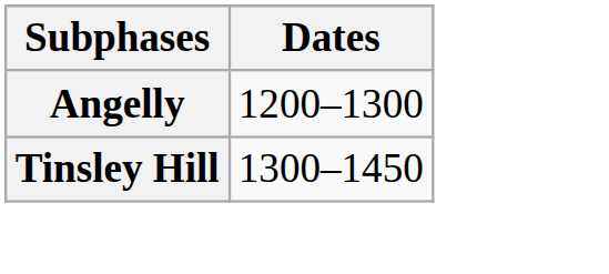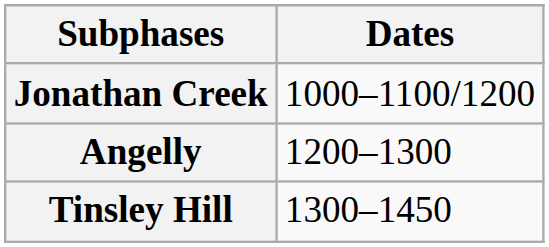+ row: Jonathan Creek | 1000–1100/1200
